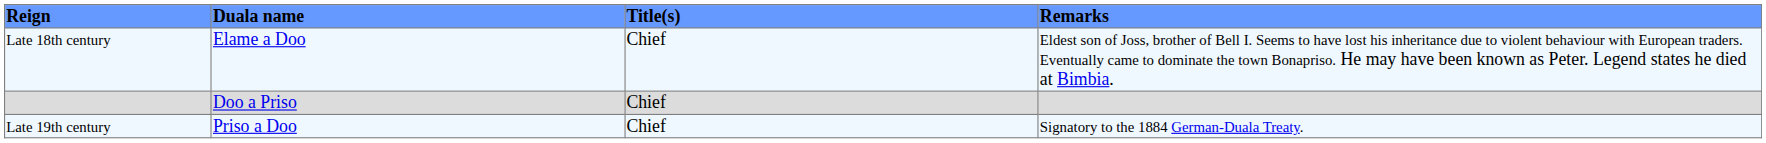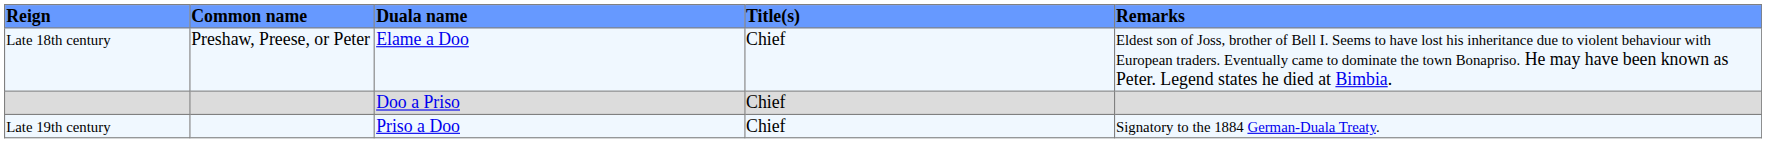+ column: Common name | Preshaw, Preese, or Peter
